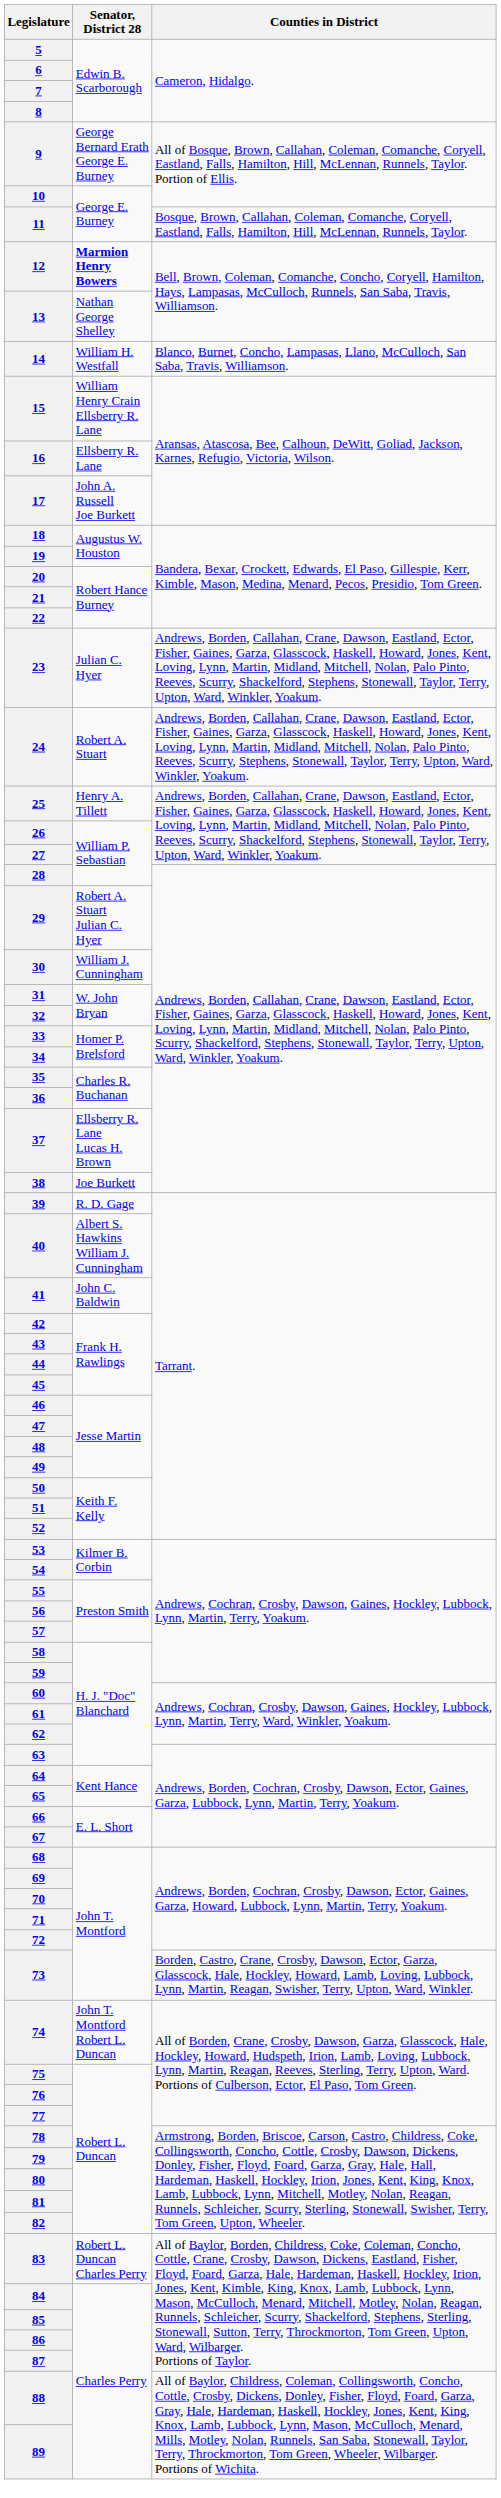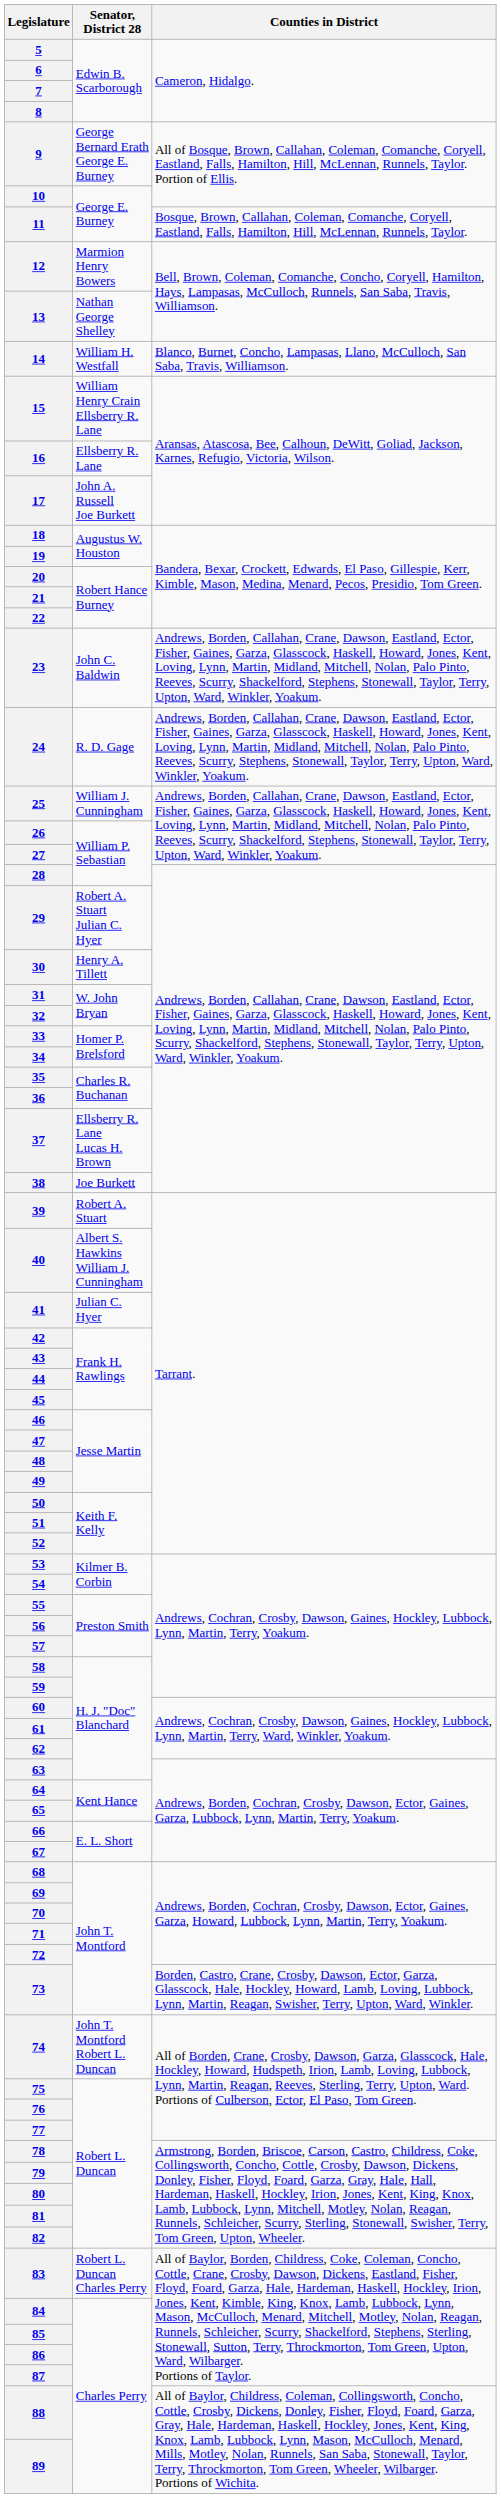12 | Senator, District 28: bold -> normal
23 | Senator, District 28: Julian C. Hyer -> John C. Baldwin
24 | Senator, District 28: Robert A. Stuart -> R. D. Gage
25 | Senator, District 28: Henry A. Tillett -> William J. Cunningham
30 | Senator, District 28: William J. Cunningham -> Henry A. Tillett
39 | Senator, District 28: R. D. Gage -> Robert A. Stuart
41 | Senator, District 28: John C. Baldwin -> Julian C. Hyer
